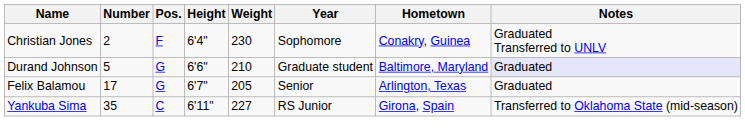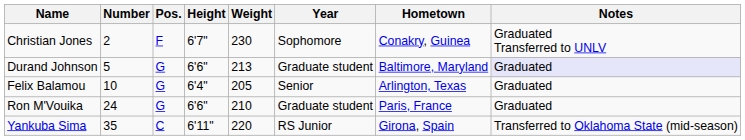Christian Jones | Height: 6'4" -> 6'7"
Durand Johnson | Weight: 210 -> 213
Felix Balamou | Number: 17 -> 10
Felix Balamou | Height: 6'7" -> 6'4"
+ row: Ron M'Vouika | 24 | G | 6'6" | 210 | Graduate student | Paris, France | Graduated
Yankuba Sima | Weight: 227 -> 220
